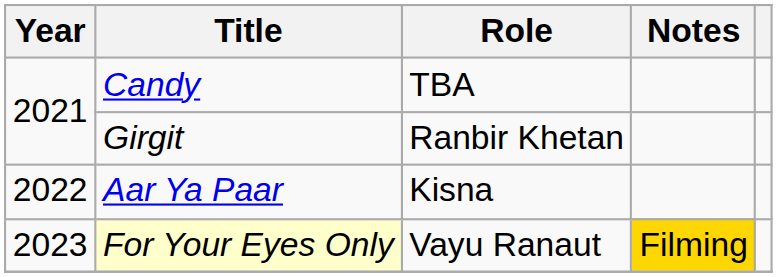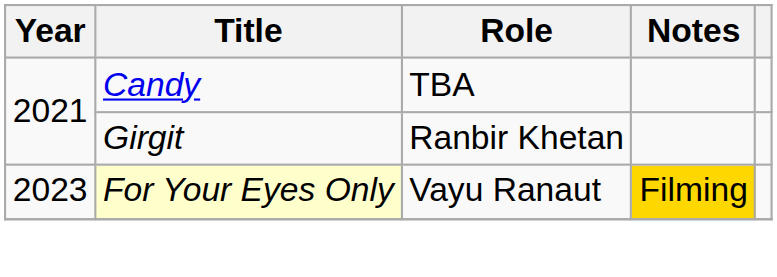- row: 2022 | Aar Ya Paar | Kisna
